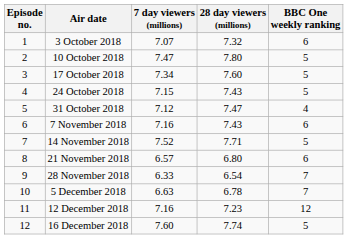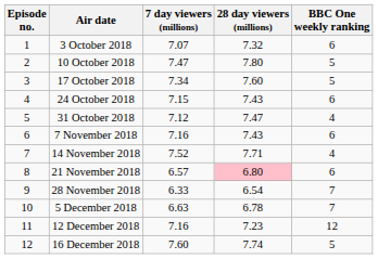24 October 2018 | BBC One weekly ranking: 5 -> 6
14 November 2018 | BBC One weekly ranking: 5 -> 4
21 November 2018 | 28 day viewers (millions): no background -> pink background
